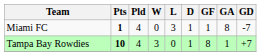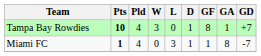rows swapped: Tampa Bay Rowdies <-> Miami FC
